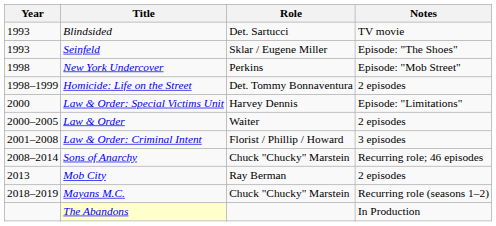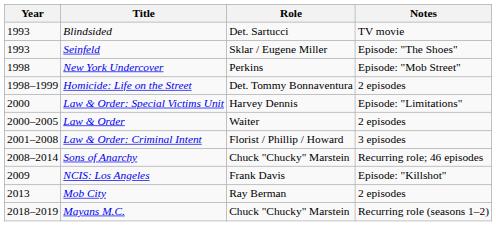+ row: 2009 | NCIS: Los Angeles | Frank Davis | Episode: "Killshot"
- row: The Abandons | In Production
